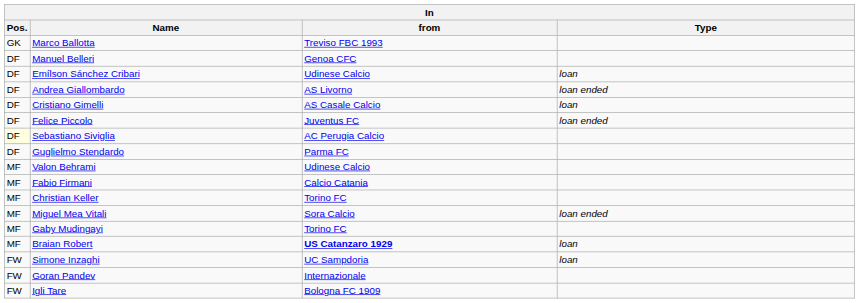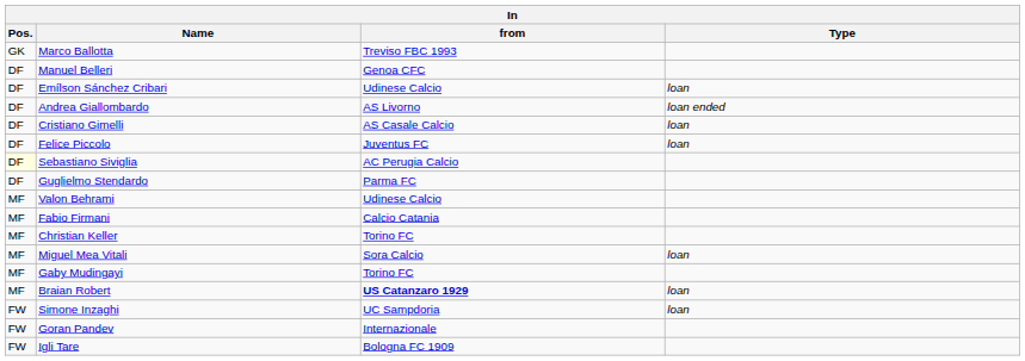Felice Piccolo | Type: loan ended -> loan
Miguel Mea Vitali | Type: loan ended -> loan
